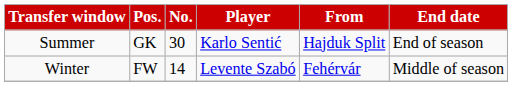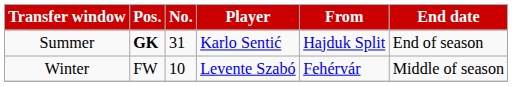Summer | Pos.: normal -> bold
Summer | No.: 30 -> 31
Winter | No.: 14 -> 10
